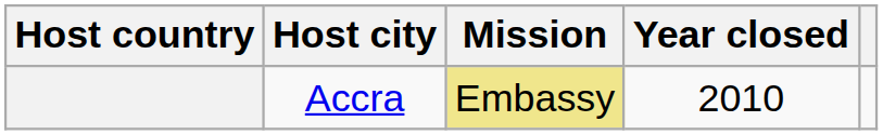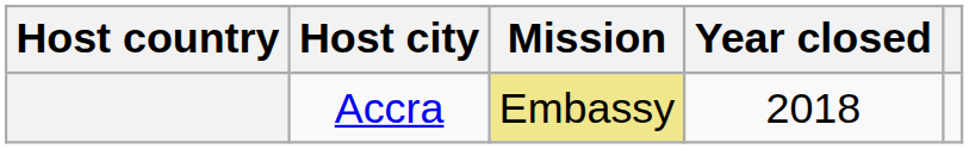Accra | Year closed: 2010 -> 2018
